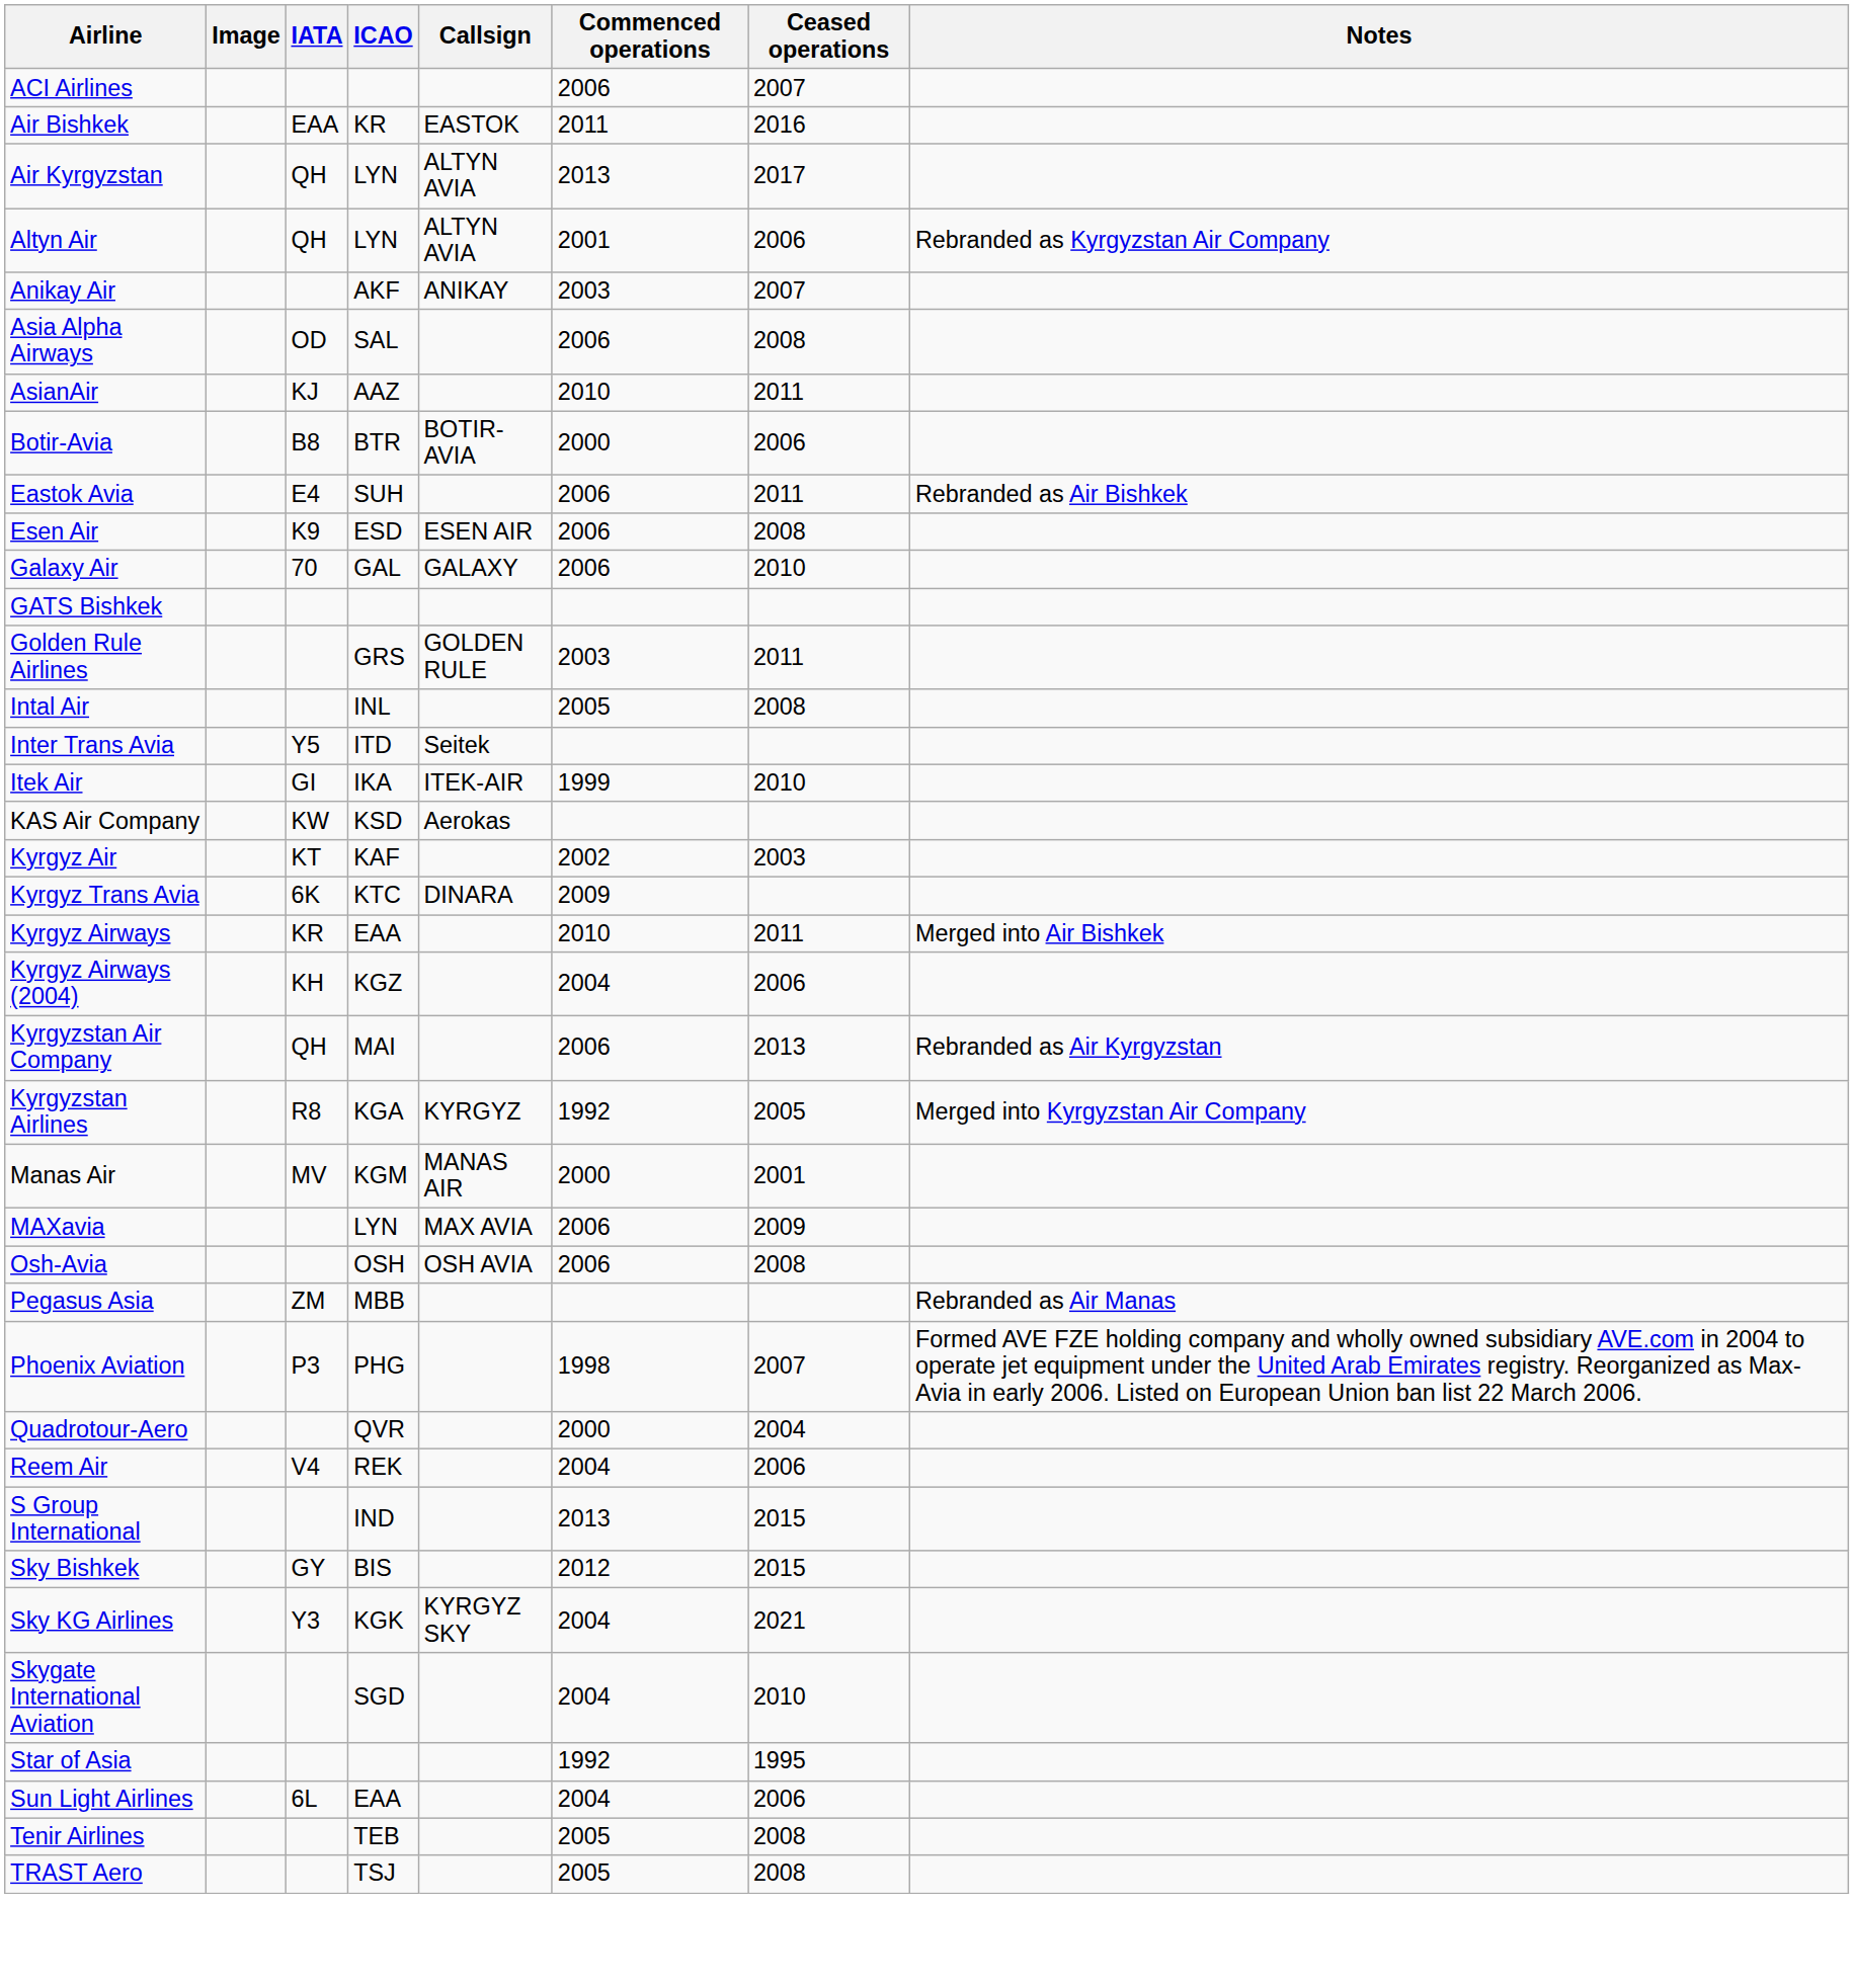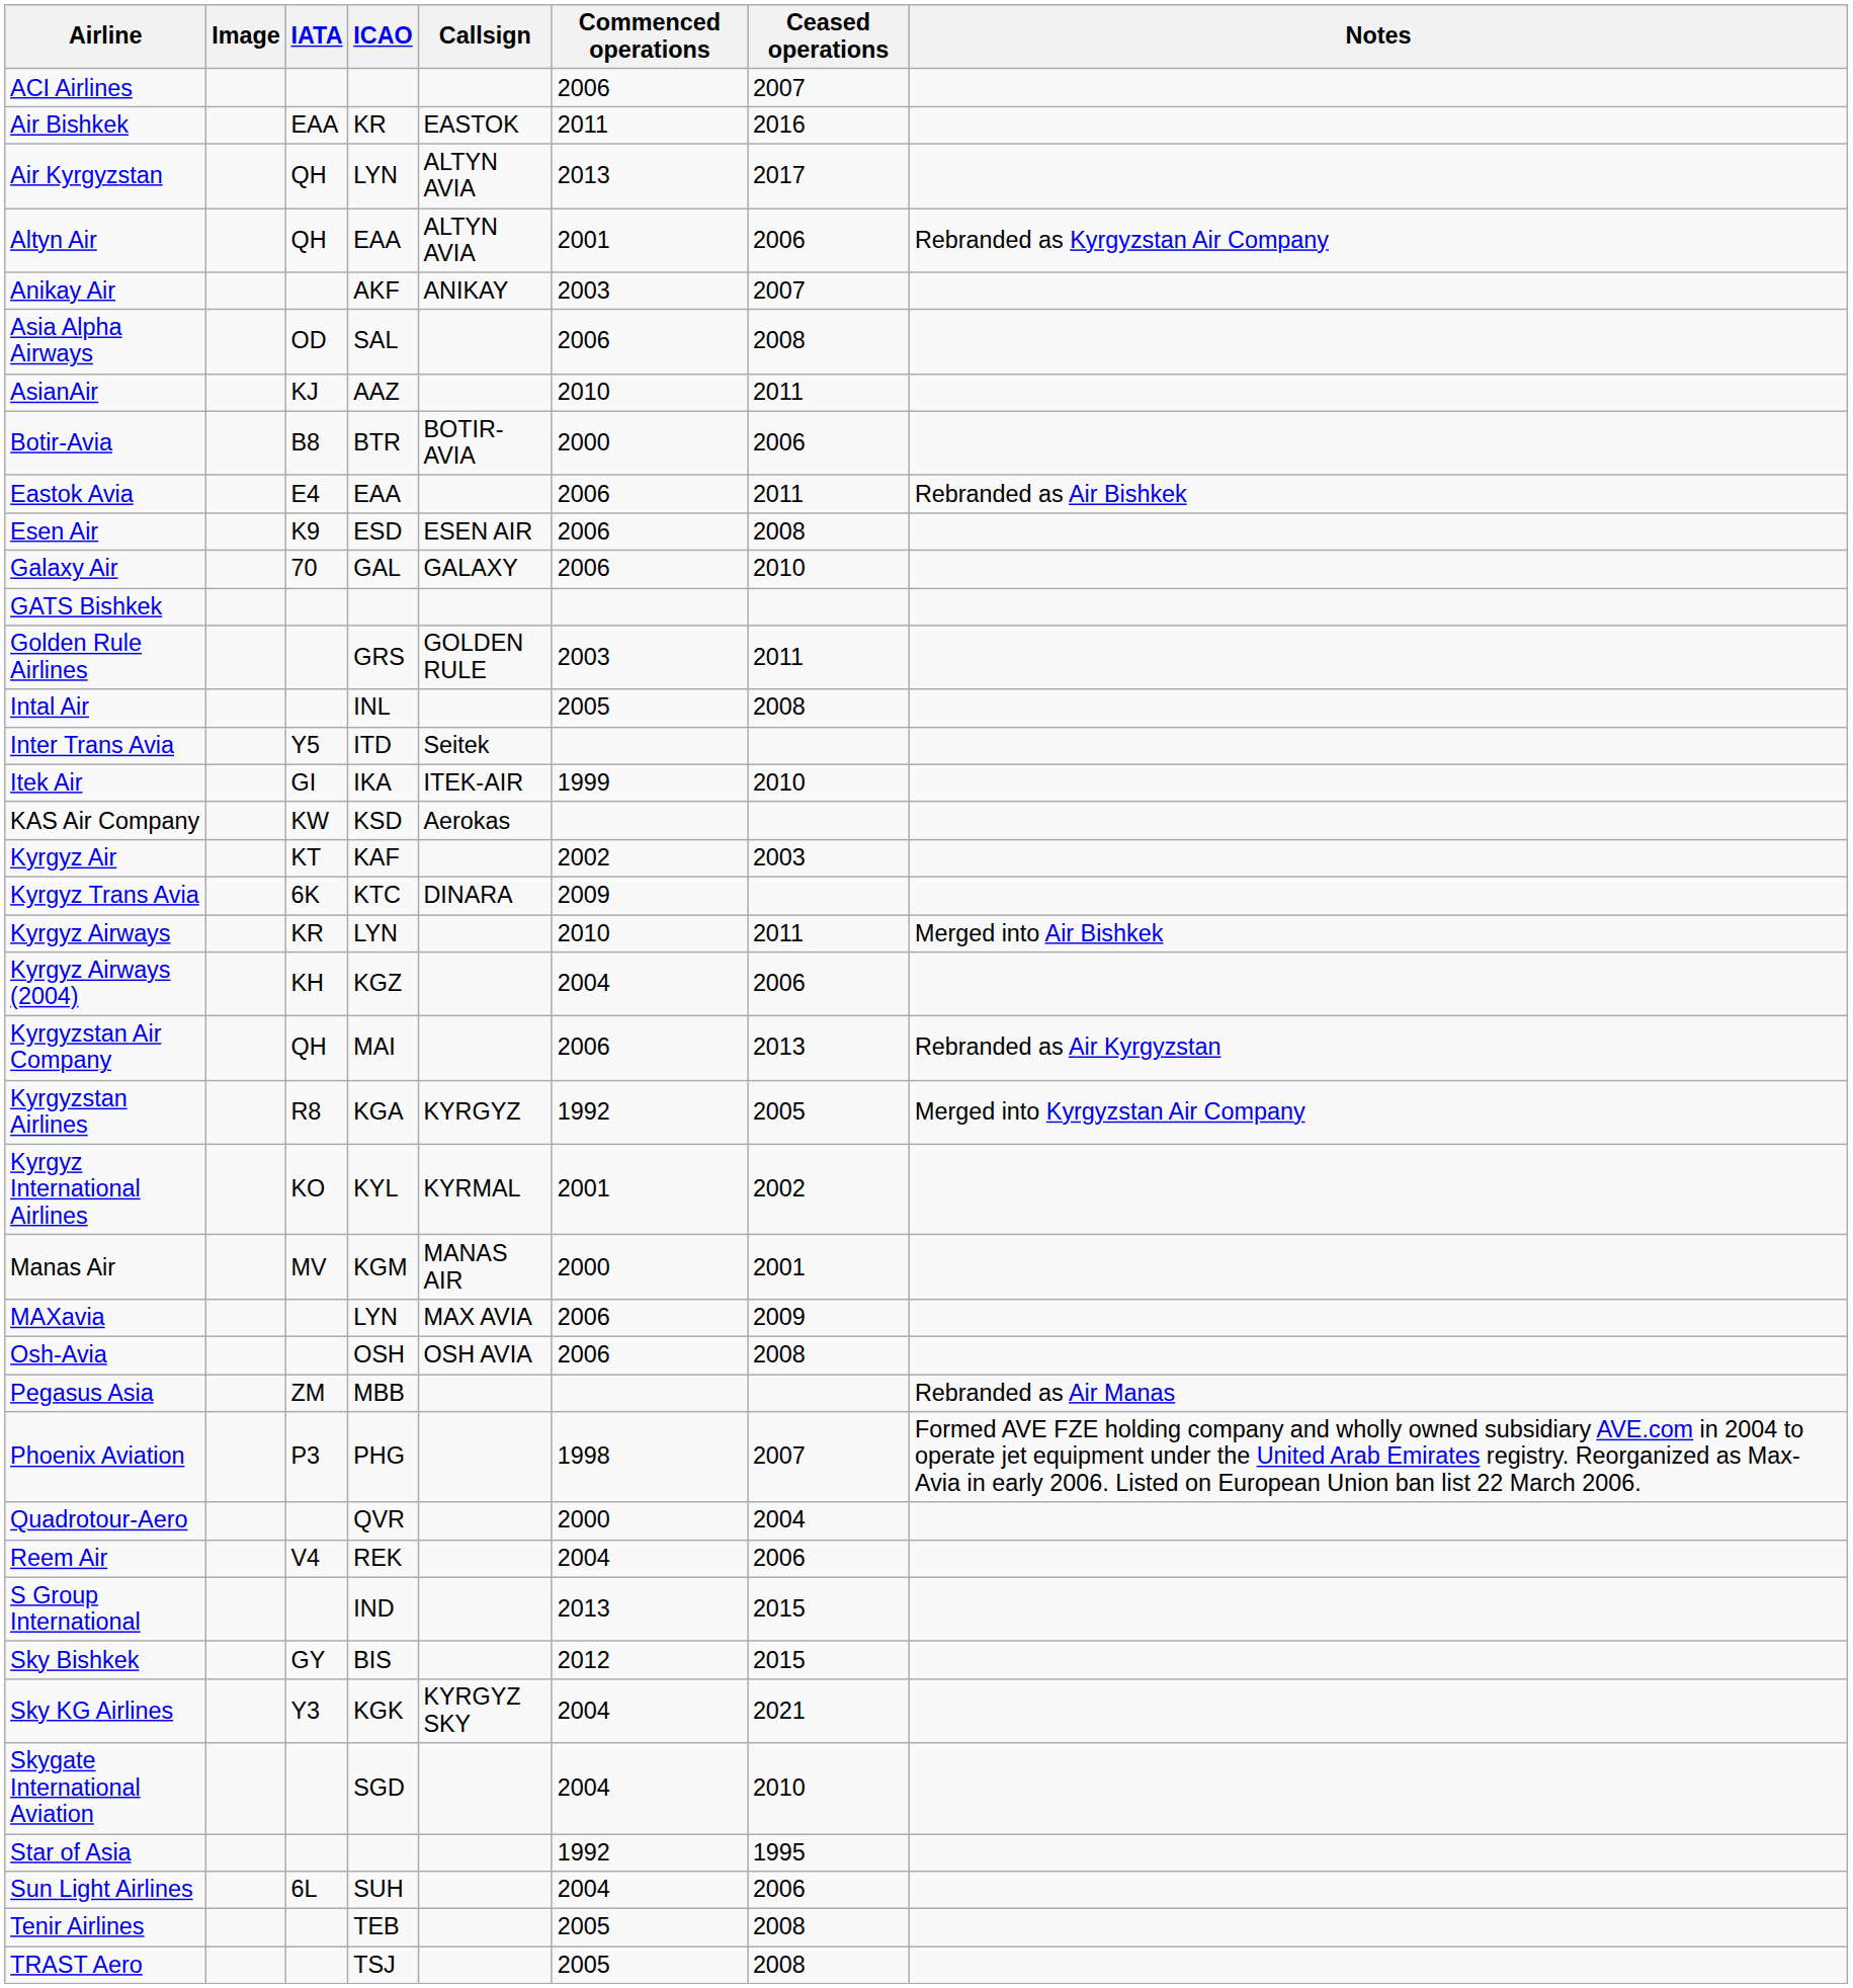Altyn Air | ICAO: LYN -> EAA
Eastok Avia | ICAO: SUH -> EAA
Kyrgyz Airways | ICAO: EAA -> LYN
+ row: Kyrgyz International Airlines | KO | KYL | KYRMAL | 2001 | 2002
Sun Light Airlines | ICAO: EAA -> SUH
